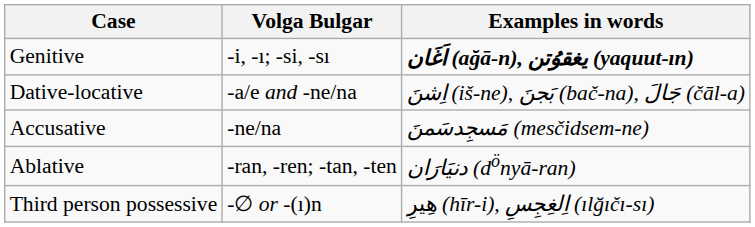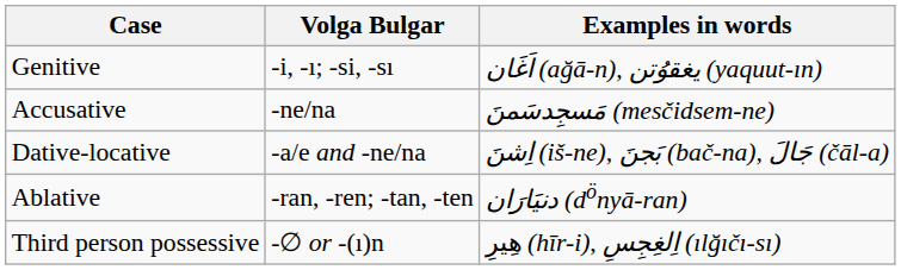Genitive | Examples in words: bold -> normal
rows swapped: Accusative <-> Dative-locative
